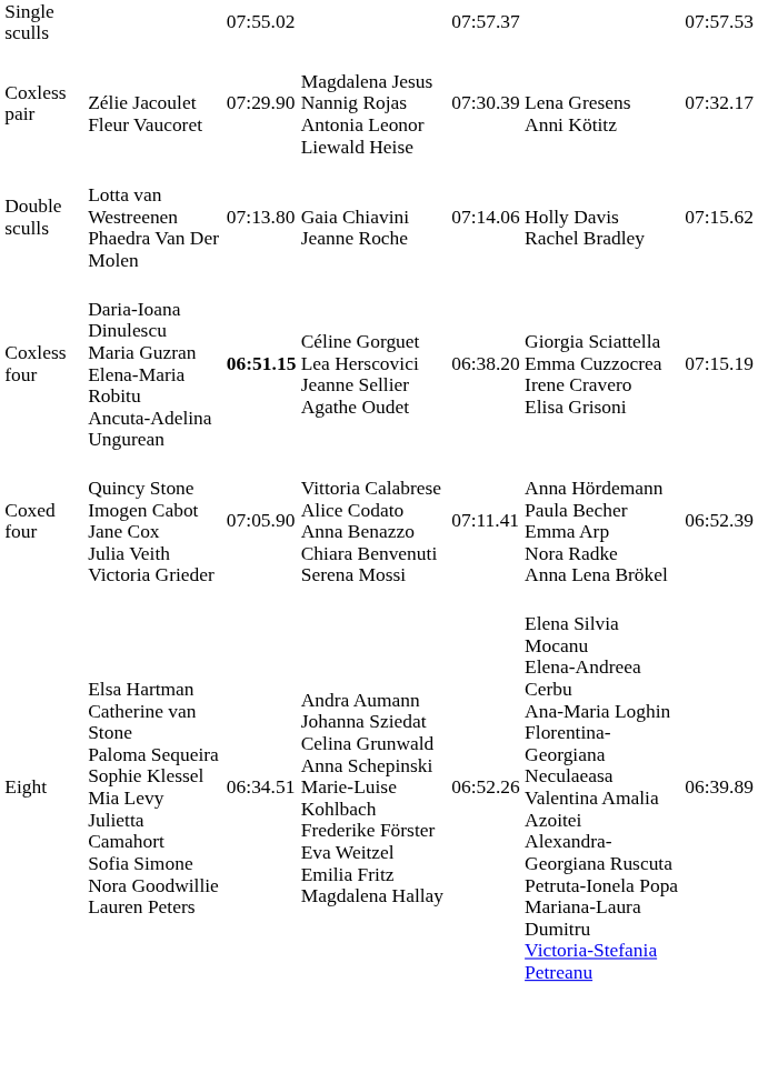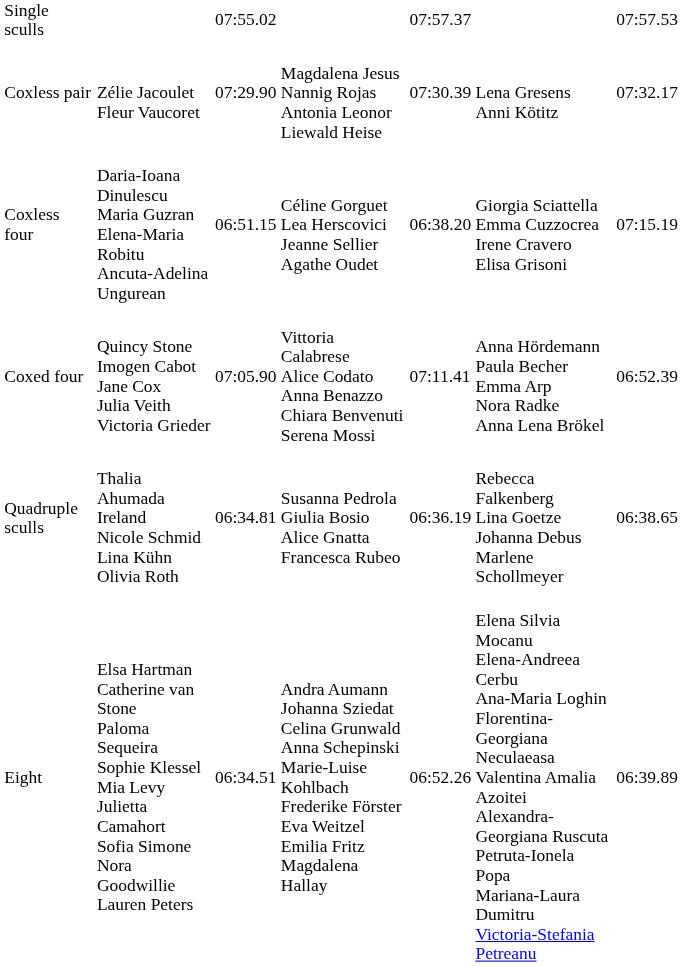- row: Double sculls | Lotta van Westreenen Phaedra Van Der Molen | 07:13.80 | Gaia Chiavini Jeanne Roche | 07:14.06 | Holly Davis Rachel Bradley | 07:15.62
Coxless four | column 3: bold -> normal
+ row: Quadruple sculls | Thalia Ahumada Ireland Nicole Schmid Lina Kühn Olivia Roth | 06:34.81 | Susanna Pedrola Giulia Bosio Alice Gnatta Francesca Rubeo | 06:36.19 | Rebecca Falkenberg Lina Goetze Johanna Debus Marlene Schollmeyer | 06:38.65
